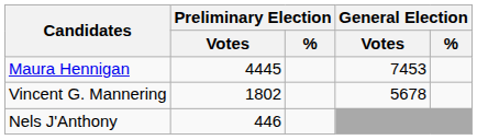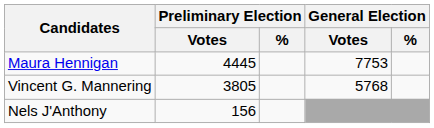Maura Hennigan | General Election / Votes: 7453 -> 7753
Vincent G. Mannering | Preliminary Election / Votes: 1802 -> 3805
Vincent G. Mannering | General Election / Votes: 5678 -> 5768
Nels J'Anthony | Preliminary Election / Votes: 446 -> 156
